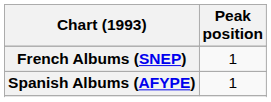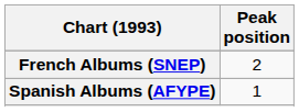French Albums (SNEP) | Peak position: 1 -> 2
